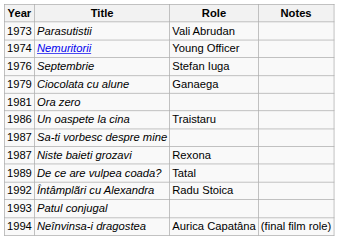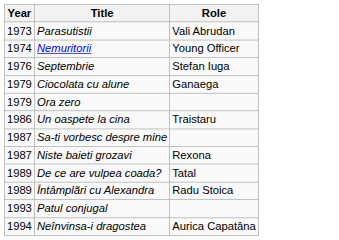- column: Notes | (final film role)
Ora zero | Year: 1981 -> 1979
Întâmplãri cu Alexandra | Year: 1992 -> 1989
